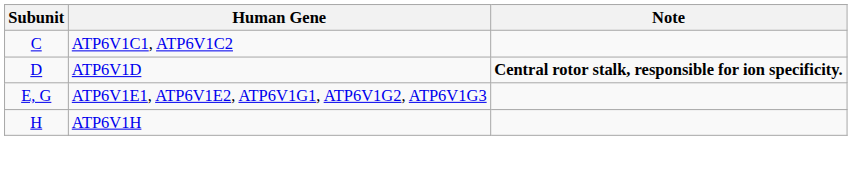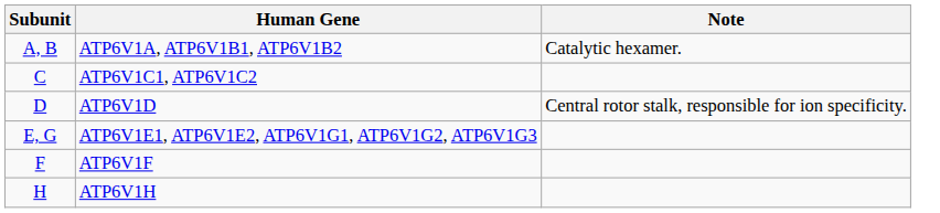+ row: A, B | ATP6V1A, ATP6V1B1, ATP6V1B2 | Catalytic hexamer.
ATP6V1D | Note: bold -> normal
+ row: F | ATP6V1F
